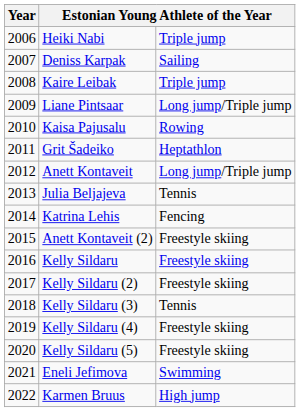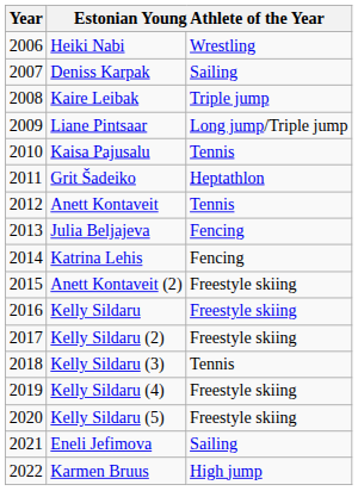Heiki Nabi | column 3: Triple jump -> Wrestling
Kaisa Pajusalu | column 3: Rowing -> Tennis
Anett Kontaveit | column 3: Long jump/Triple jump -> Tennis
Julia Beljajeva | column 3: Tennis -> Fencing
Eneli Jefimova | column 3: Swimming -> Sailing
